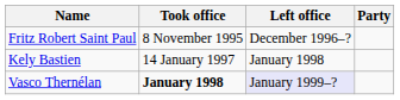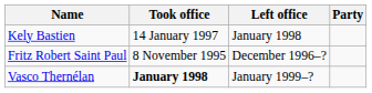rows swapped: Fritz Robert Saint Paul <-> Kely Bastien
Vasco Thernélan | Left office: lavender background -> no background
